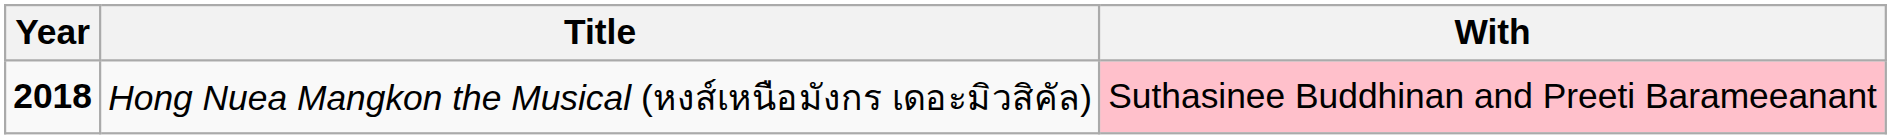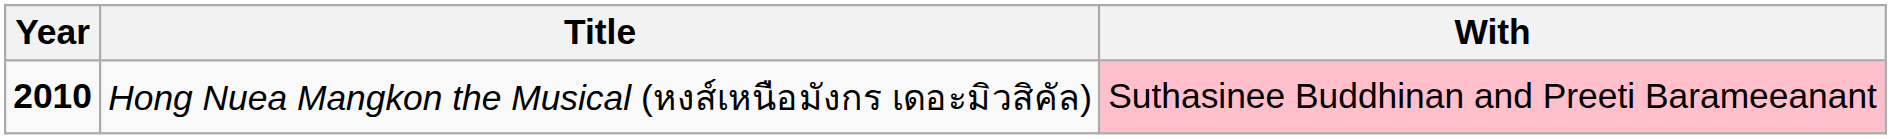Hong Nuea Mangkon the Musical (หงส์เหนือมังกร เดอะมิวสิคัล) | Year: 2018 -> 2010
